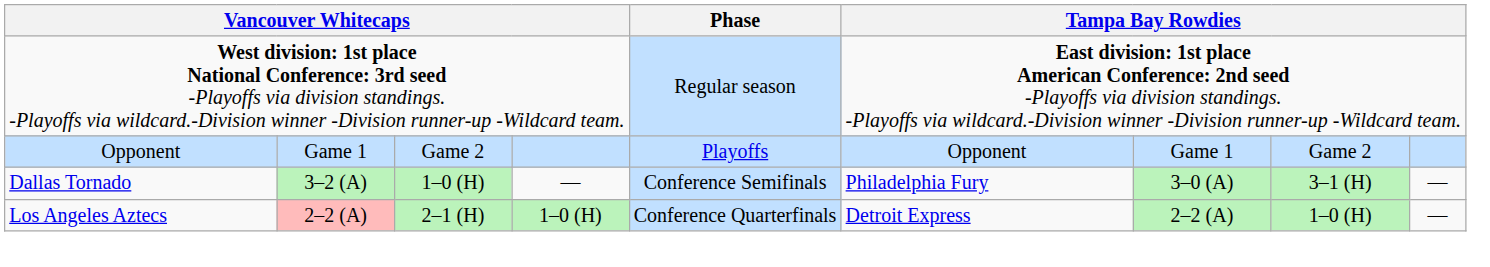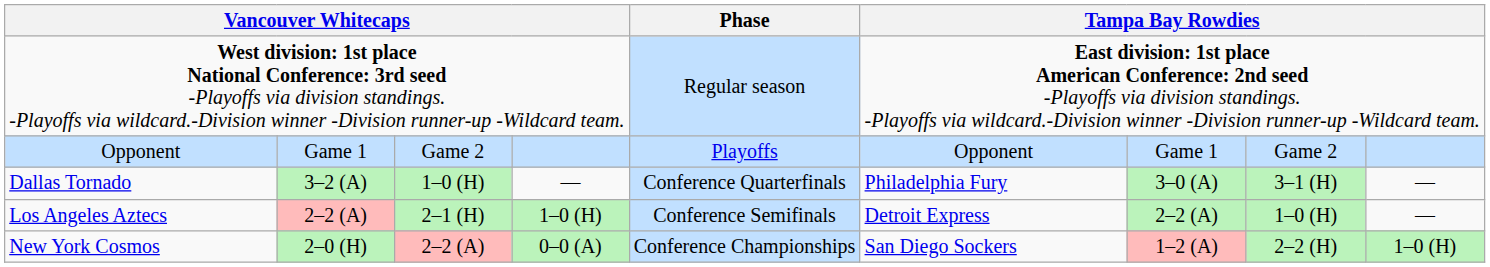Dallas Tornado | Phase: Conference Semifinals -> Conference Quarterfinals
Los Angeles Aztecs | Phase: Conference Quarterfinals -> Conference Semifinals
+ row: New York Cosmos | 2–0 (H) | 2–2 (A) | 0–0 (A) | Conference Championships | San Diego Sockers | 1–2 (A) | 2–2 (H) | 1–0 (H)
